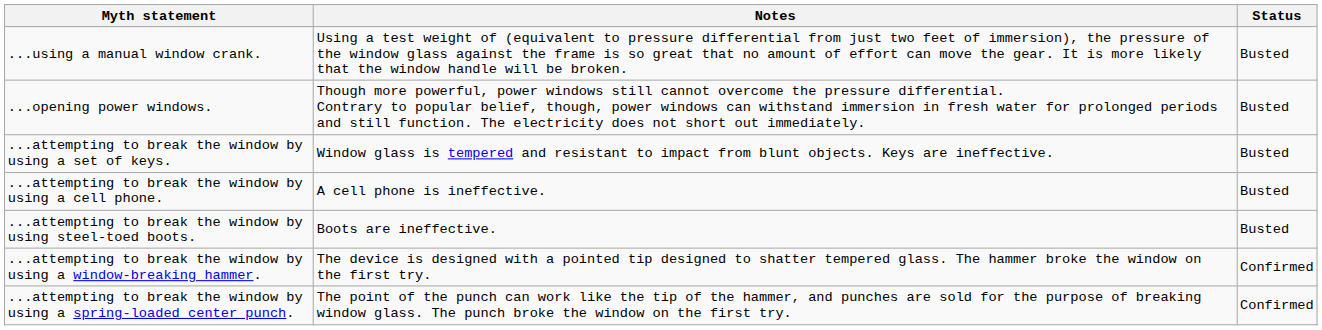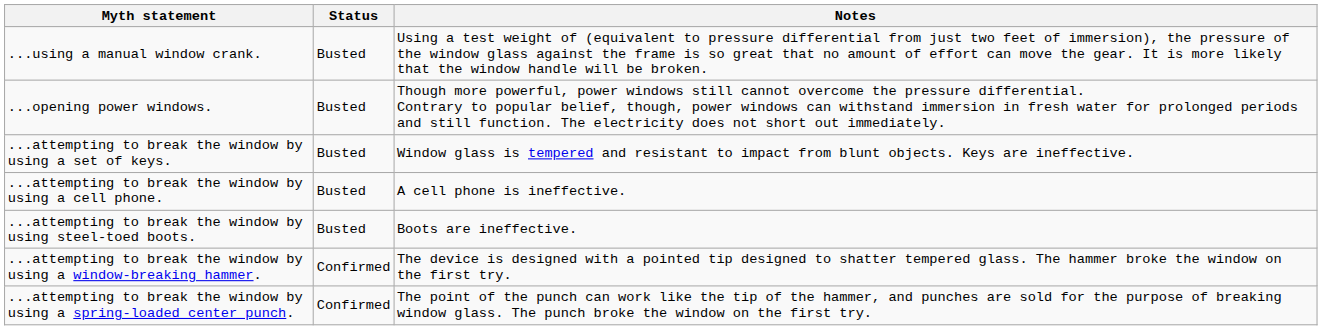columns swapped: Status <-> Notes
